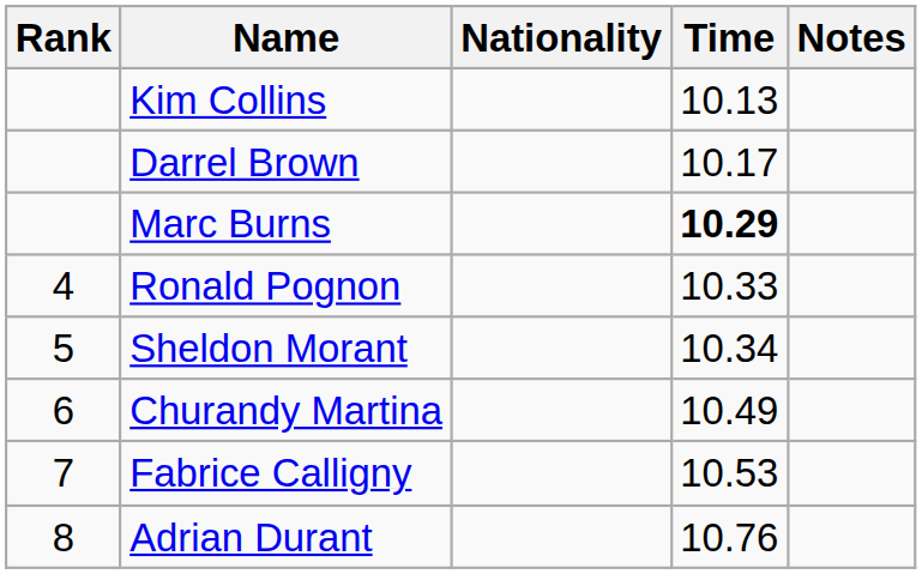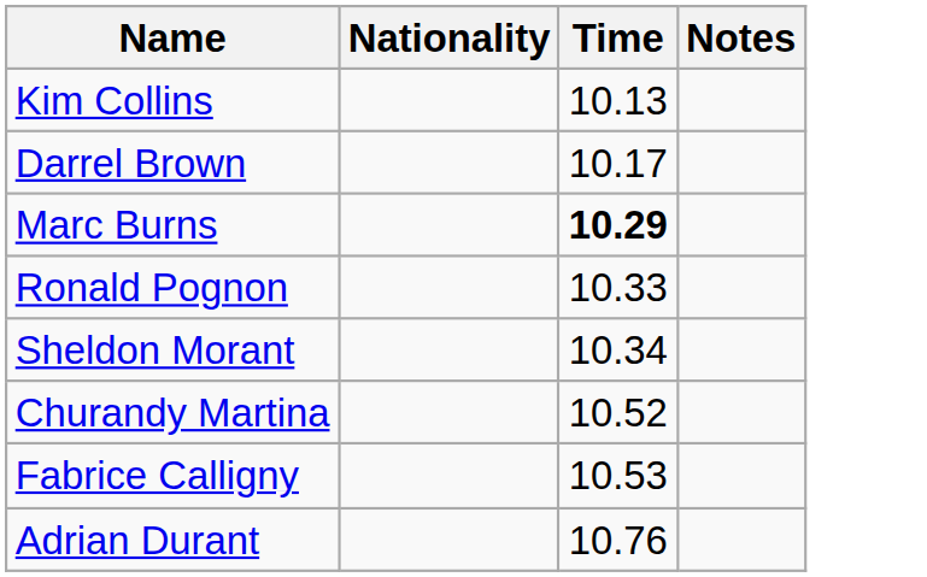- column: Rank | 4 | 5 | 6 | 7 | 8
Churandy Martina | Time: 10.49 -> 10.52
